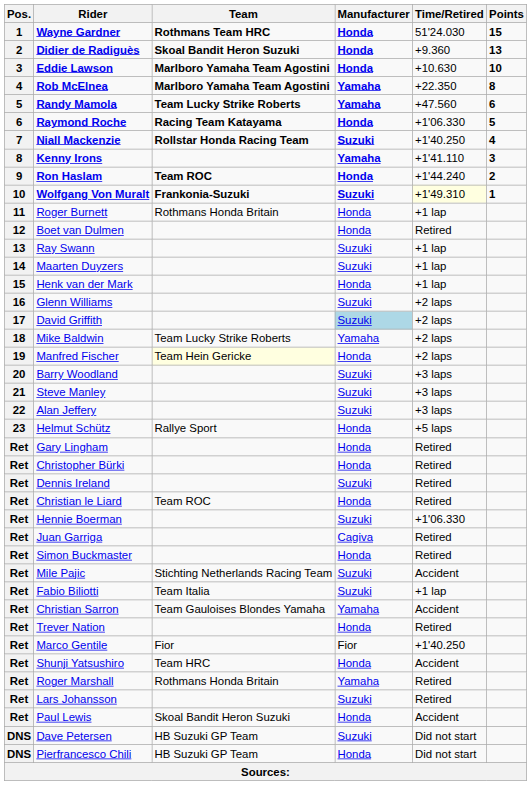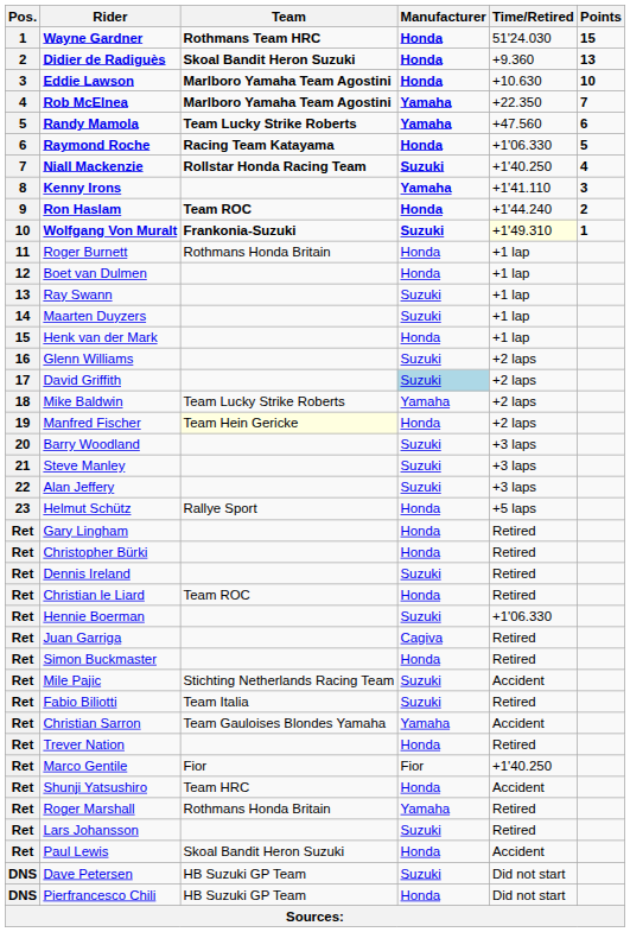Rob McElnea | Points: 8 -> 7
Boet van Dulmen | Time/Retired: Retired -> +1 lap
Fabio Biliotti | Time/Retired: +1 lap -> Retired
